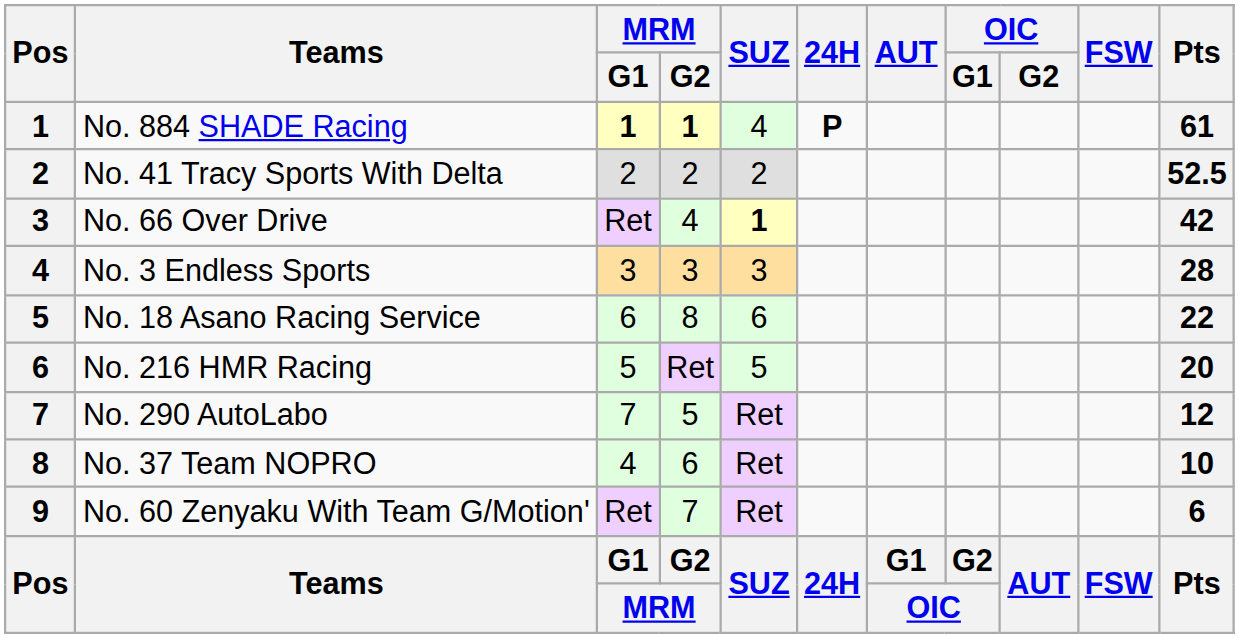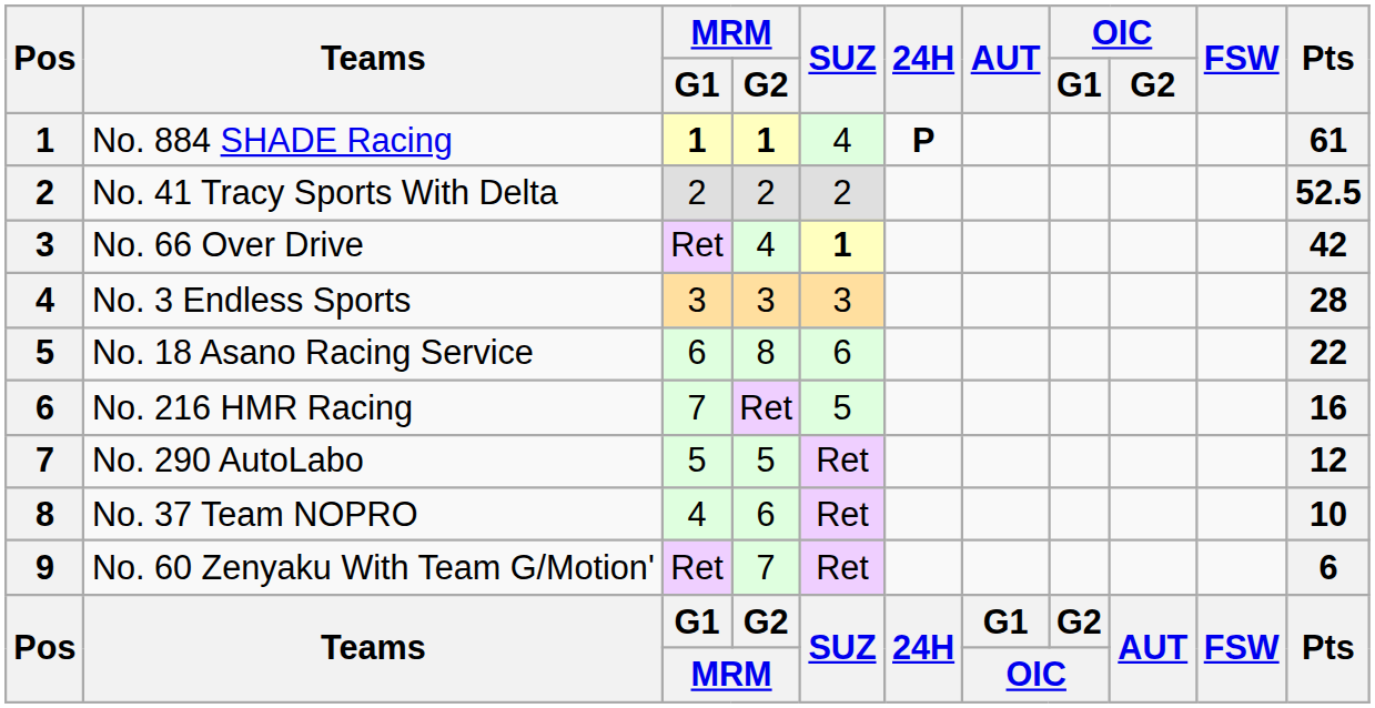No. 216 HMR Racing | MRM / G1: 5 -> 7
No. 216 HMR Racing | Pts: 20 -> 16
No. 290 AutoLabo | MRM / G1: 7 -> 5
